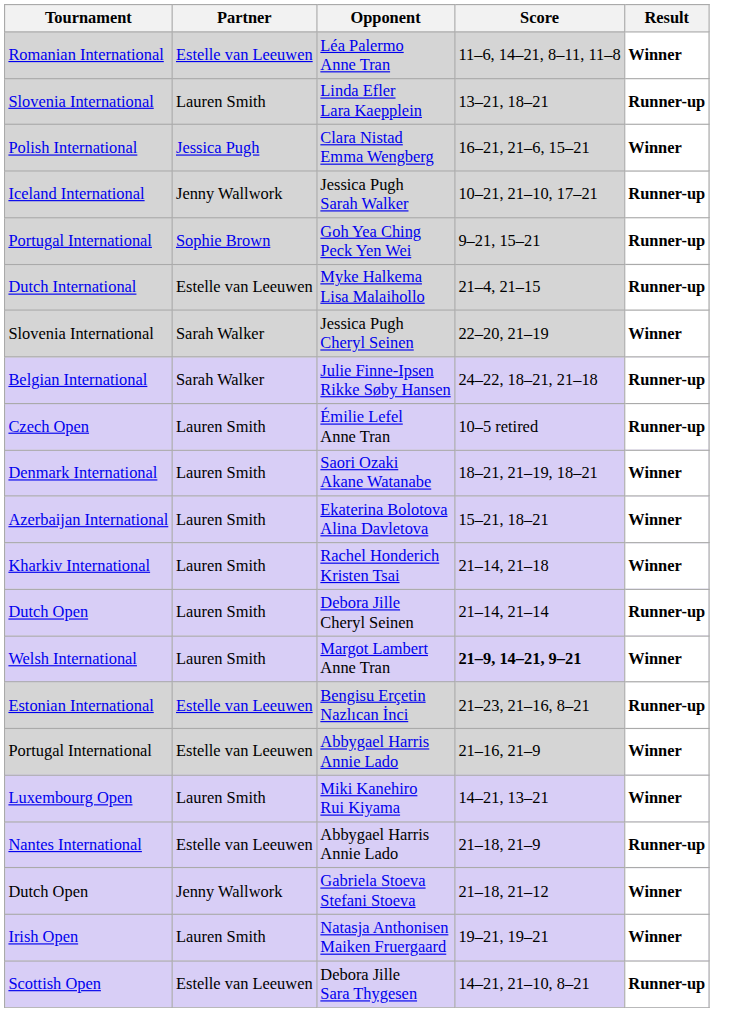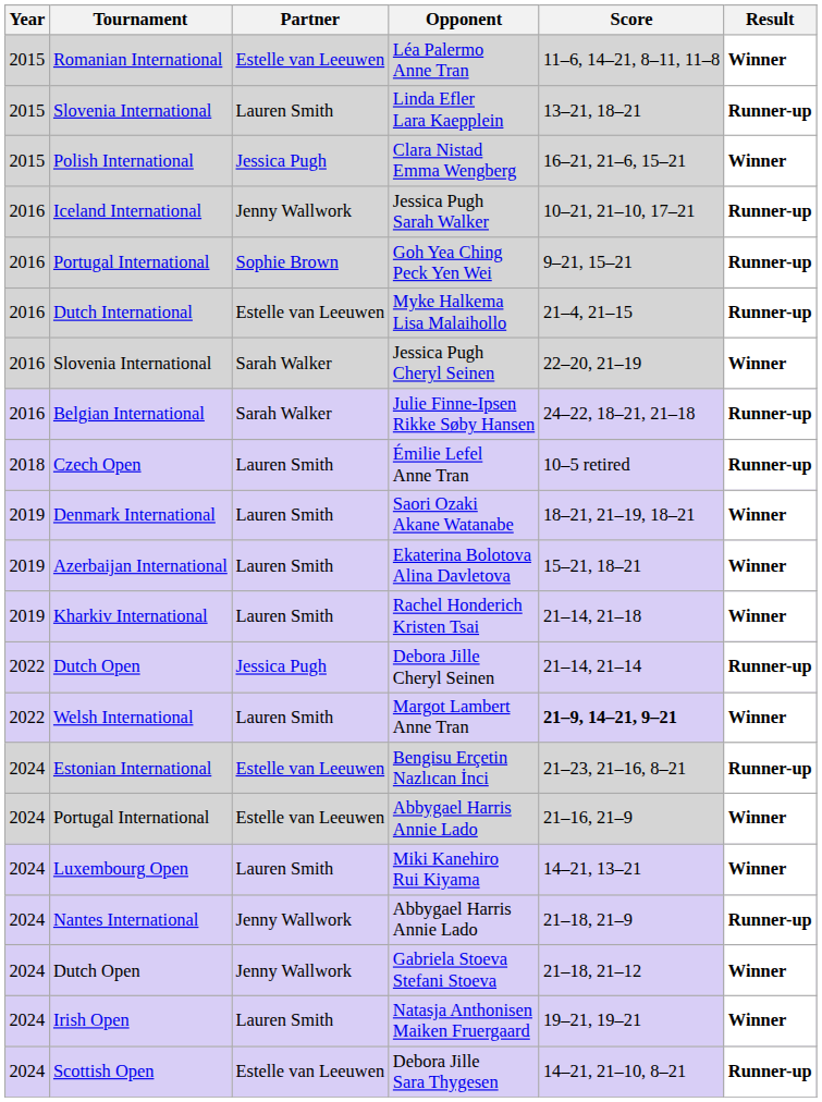+ column: Year | 2015 | 2015 | 2015 | 2016 | 2016 | 2016 | 2016 | 2016 | 2018 | 2019 | 2019 | 2019 | 2022 | 2022 | 2024 | 2024 | 2024 | 2024 | 2024 | 2024 | 2024
Debora Jille Cheryl Seinen | Partner: Lauren Smith -> Jessica Pugh
Nantes International / Abbygael Harris Annie Lado | Partner: Estelle van Leeuwen -> Jenny Wallwork
